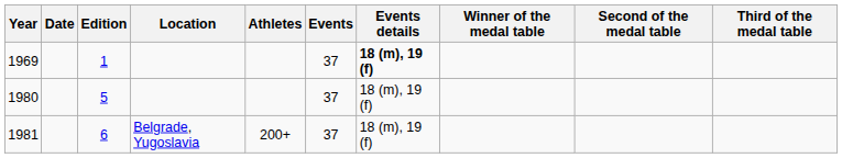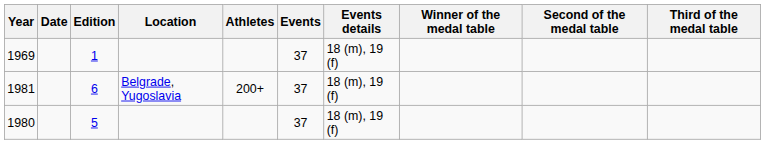1969 | Events details: bold -> normal
rows swapped: 1980 <-> 1981
